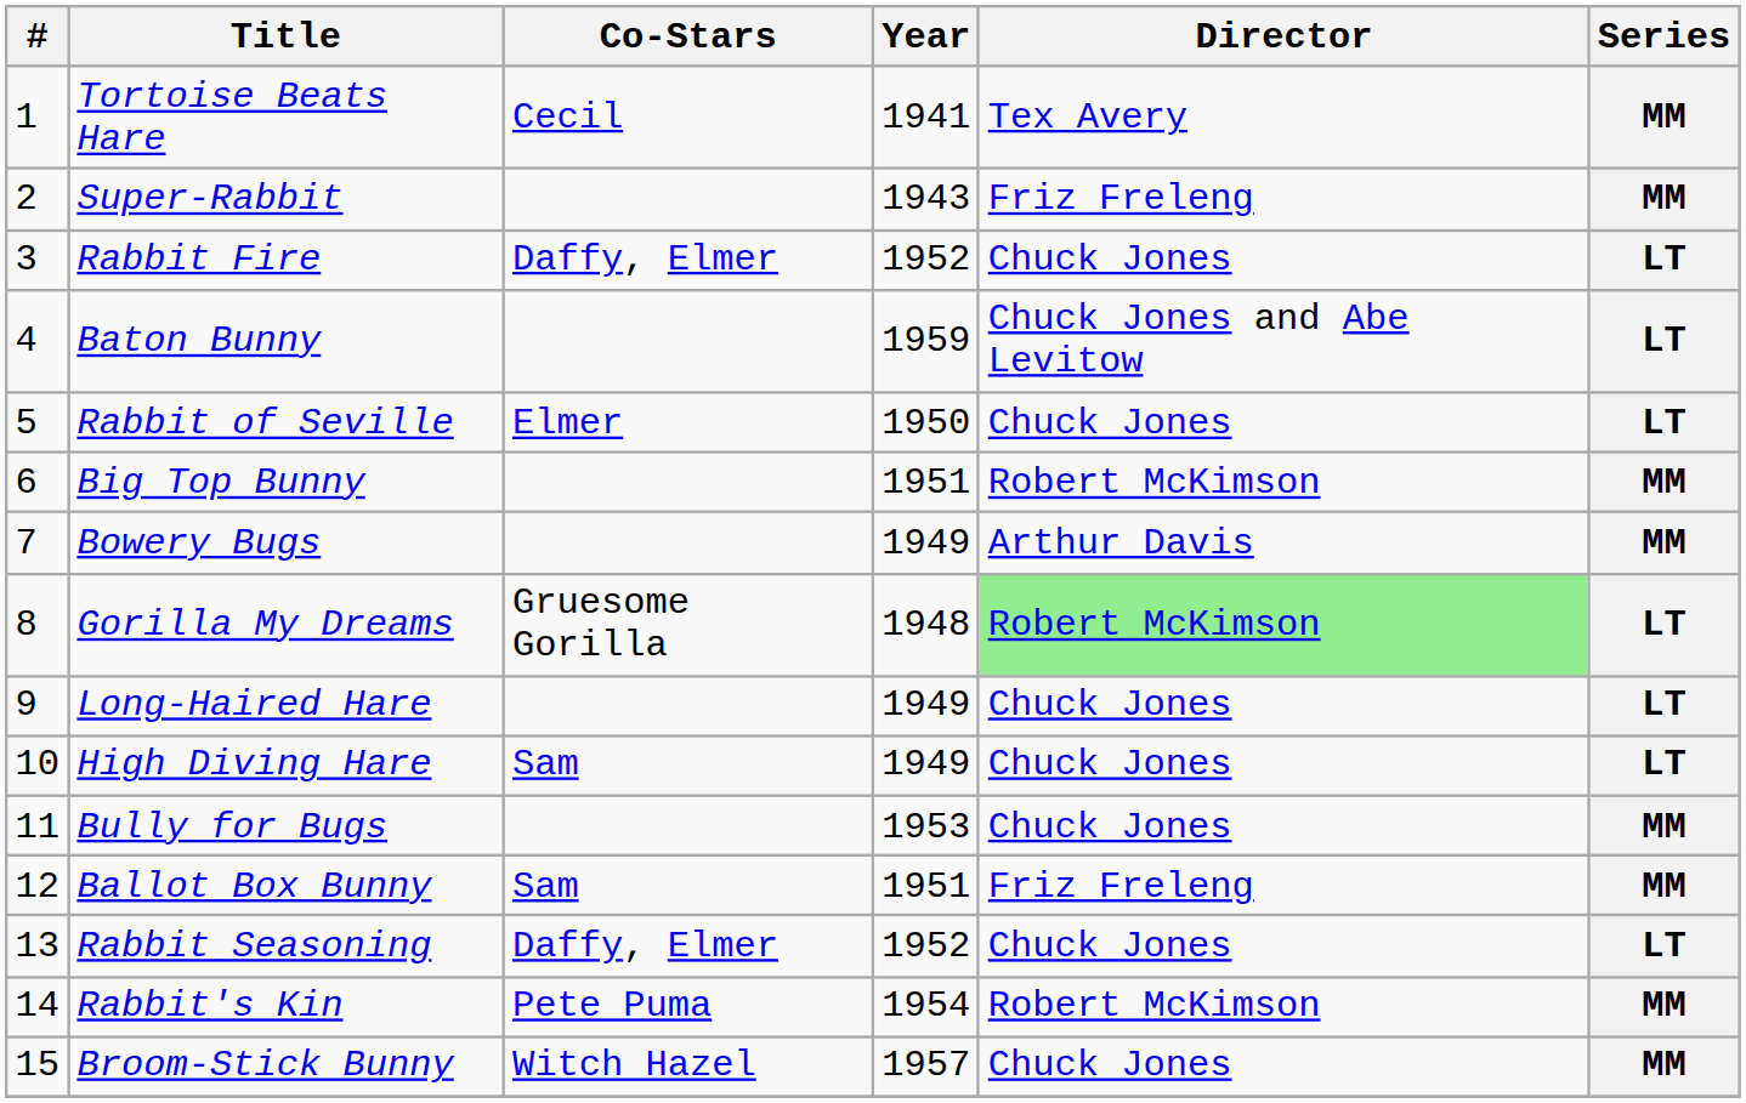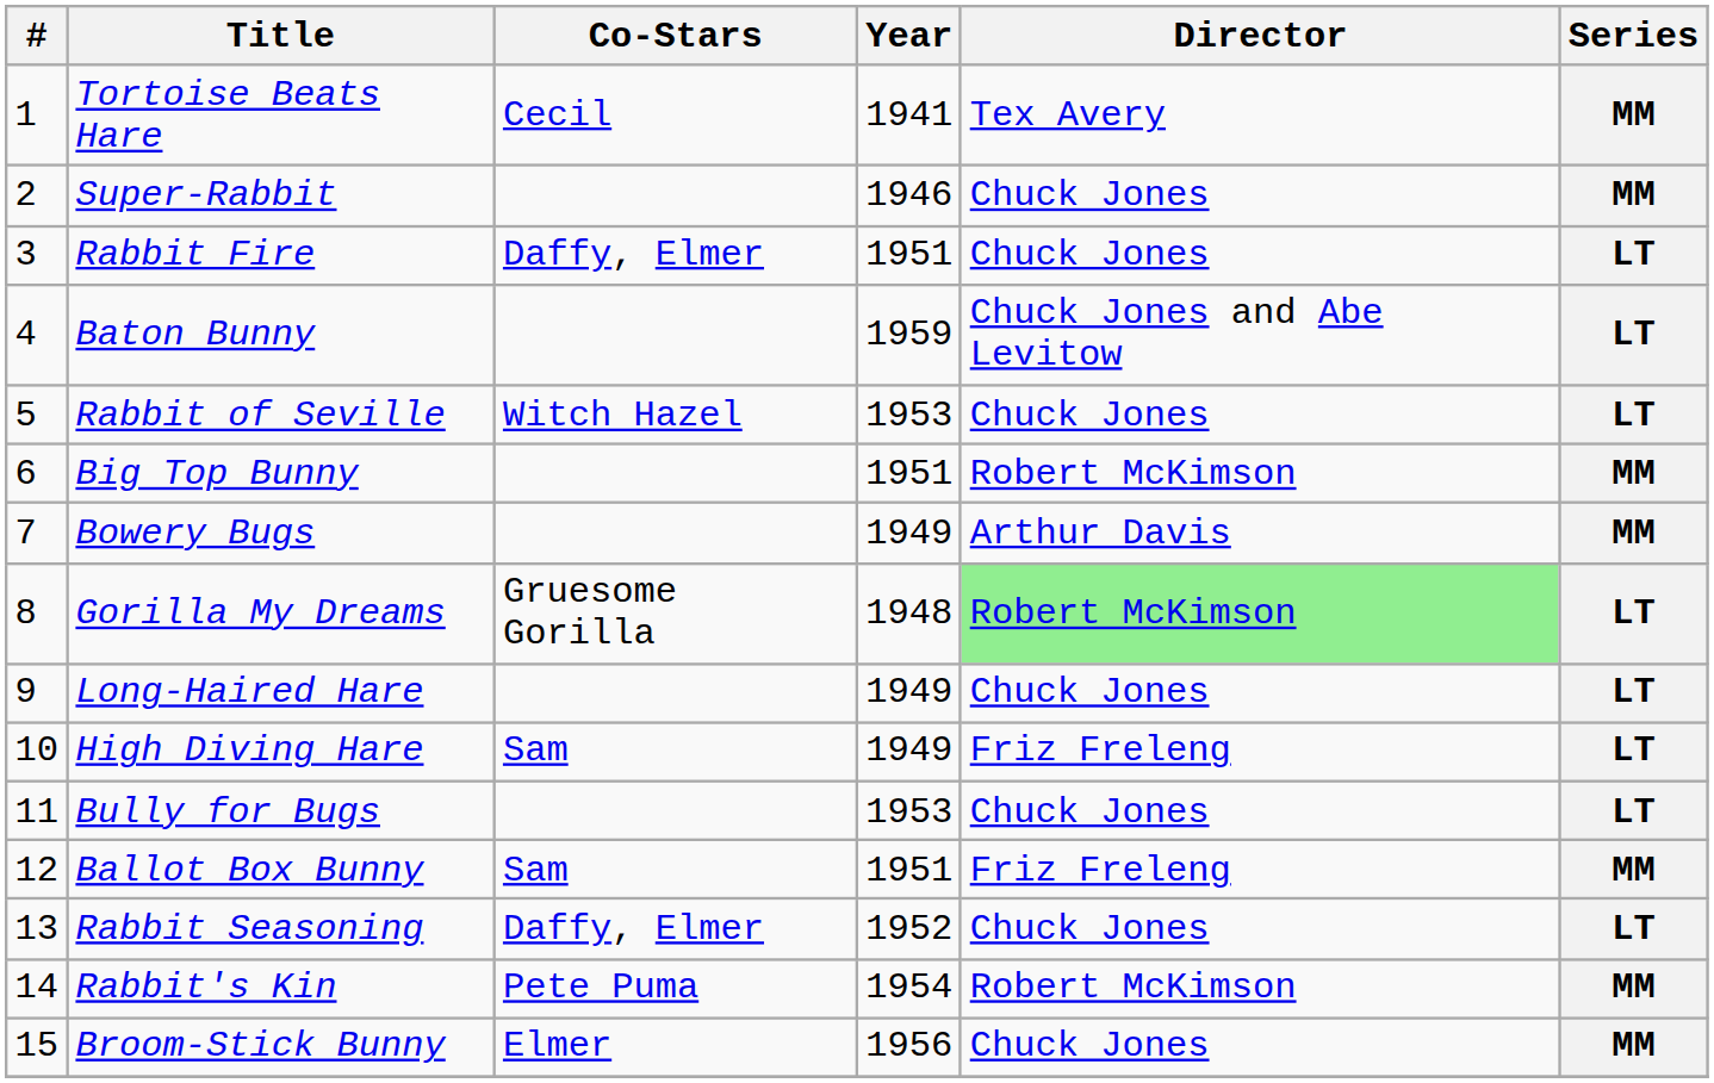Super-Rabbit | Year: 1943 -> 1946
Super-Rabbit | Director: Friz Freleng -> Chuck Jones
Rabbit Fire | Year: 1952 -> 1951
Rabbit of Seville | Co-Stars: Elmer -> Witch Hazel
Rabbit of Seville | Year: 1950 -> 1953
High Diving Hare | Director: Chuck Jones -> Friz Freleng
Bully for Bugs | Series: MM -> LT
Broom-Stick Bunny | Co-Stars: Witch Hazel -> Elmer
Broom-Stick Bunny | Year: 1957 -> 1956
